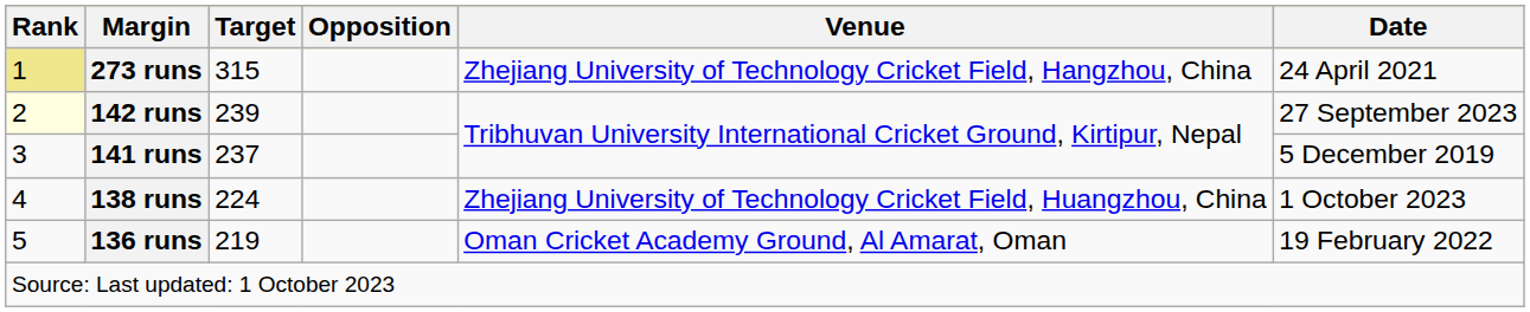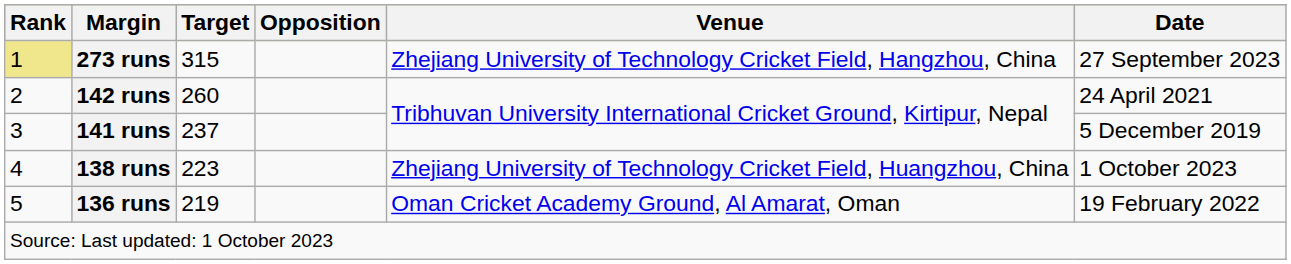273 runs | Date: 24 April 2021 -> 27 September 2023
142 runs | Rank: lightyellow background -> no background
142 runs | Target: 239 -> 260
142 runs | Date: 27 September 2023 -> 24 April 2021
138 runs | Target: 224 -> 223
